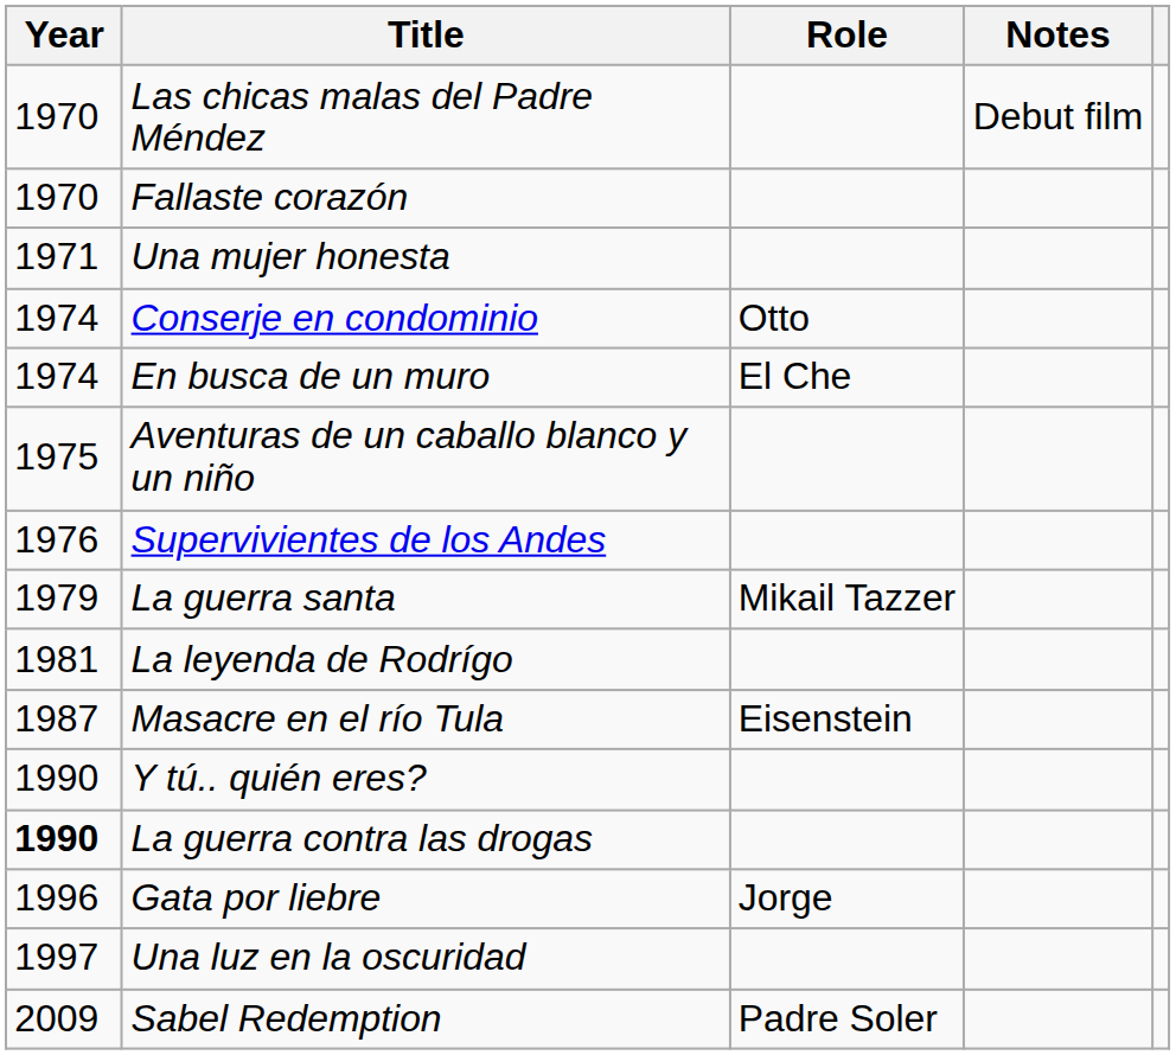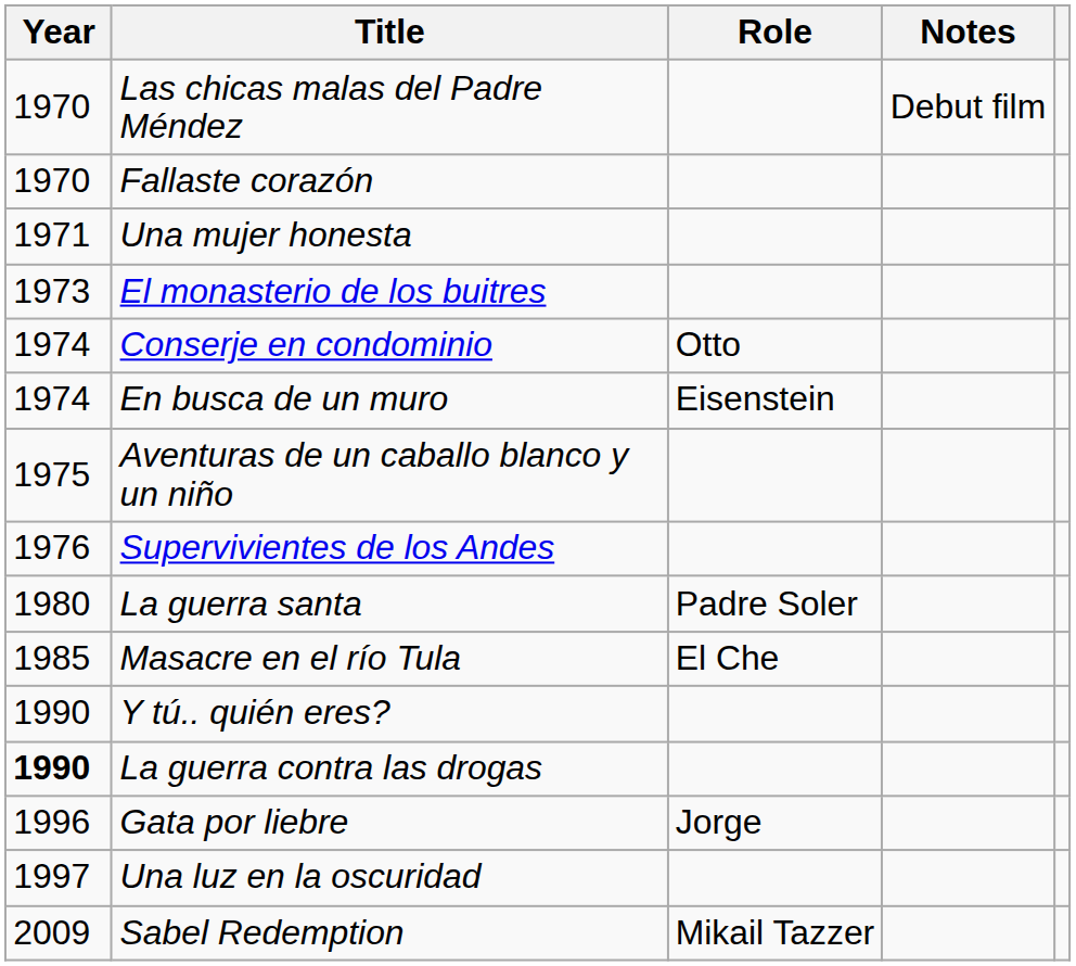+ row: 1973 | El monasterio de los buitres
En busca de un muro | Role: El Che -> Eisenstein
La guerra santa | Year: 1979 -> 1980
La guerra santa | Role: Mikail Tazzer -> Padre Soler
- row: 1981 | La leyenda de Rodrígo
Masacre en el río Tula | Year: 1987 -> 1985
Masacre en el río Tula | Role: Eisenstein -> El Che
Sabel Redemption | Role: Padre Soler -> Mikail Tazzer
